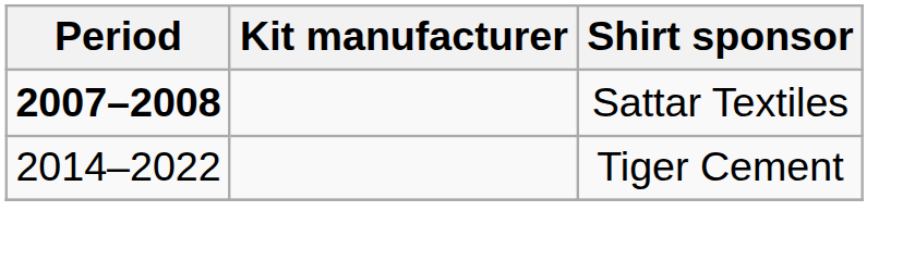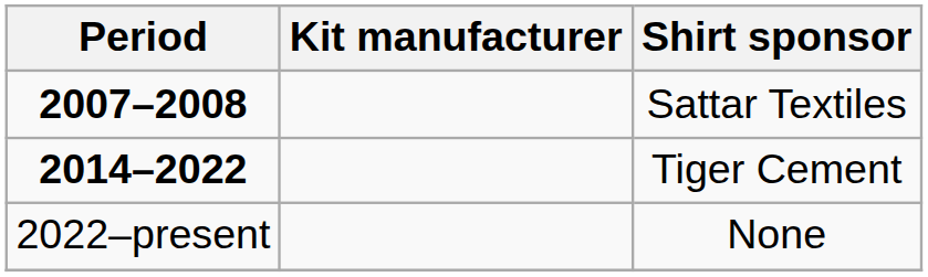Tiger Cement | Period: normal -> bold
+ row: 2022–present | None
